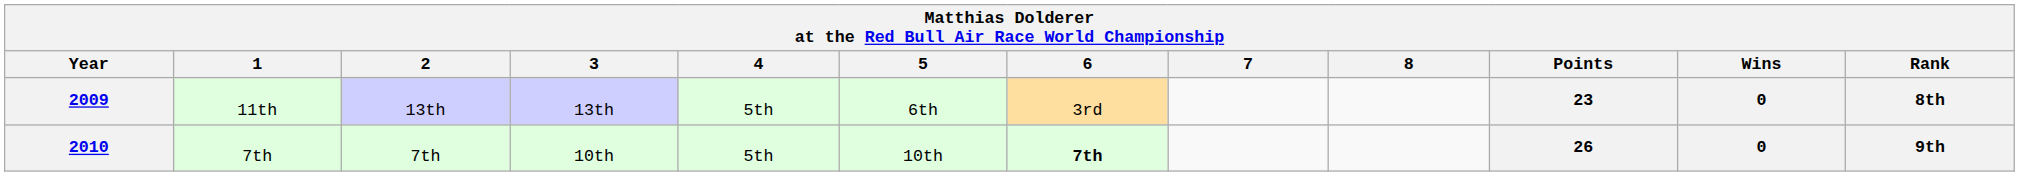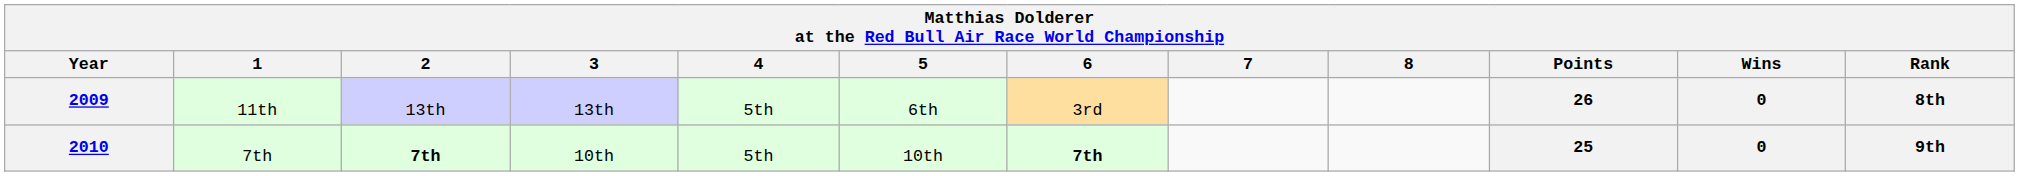2009 | Points: 23 -> 26
2010 | 2: normal -> bold
2010 | Points: 26 -> 25
